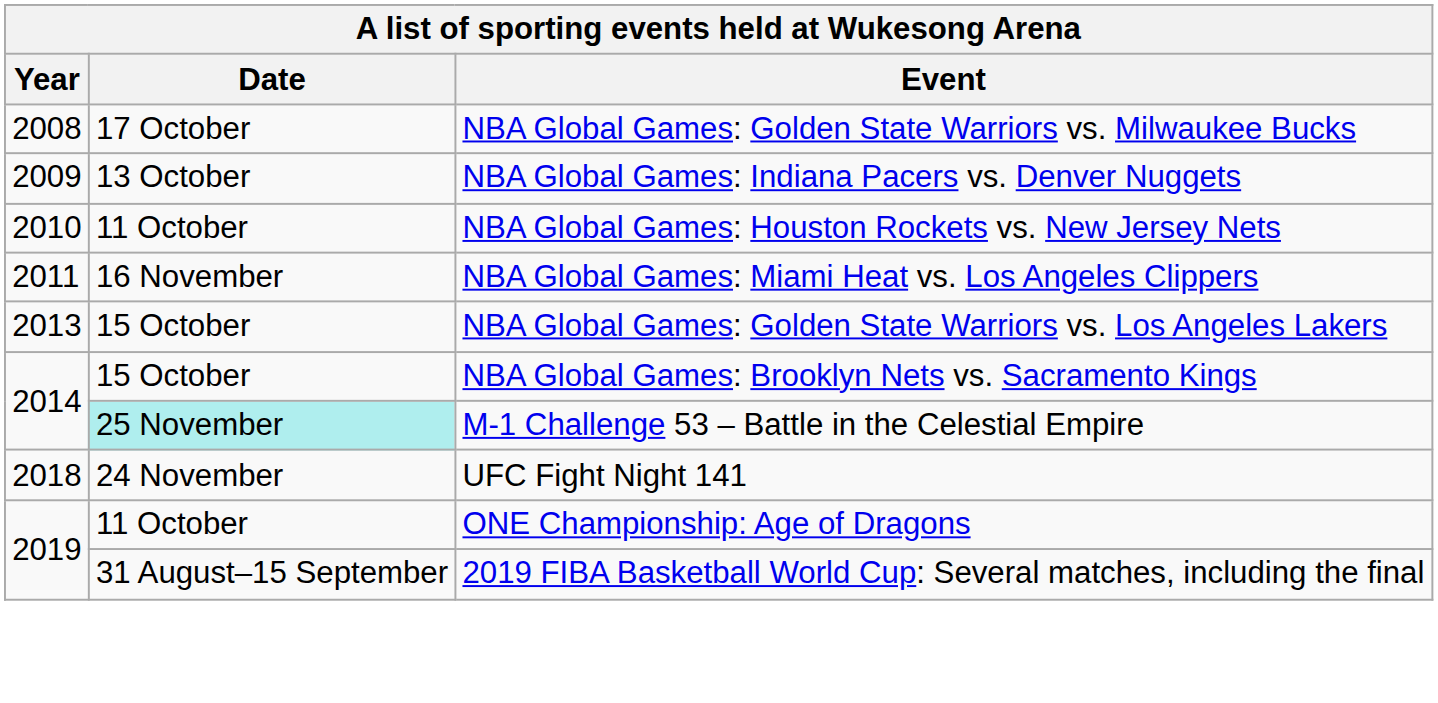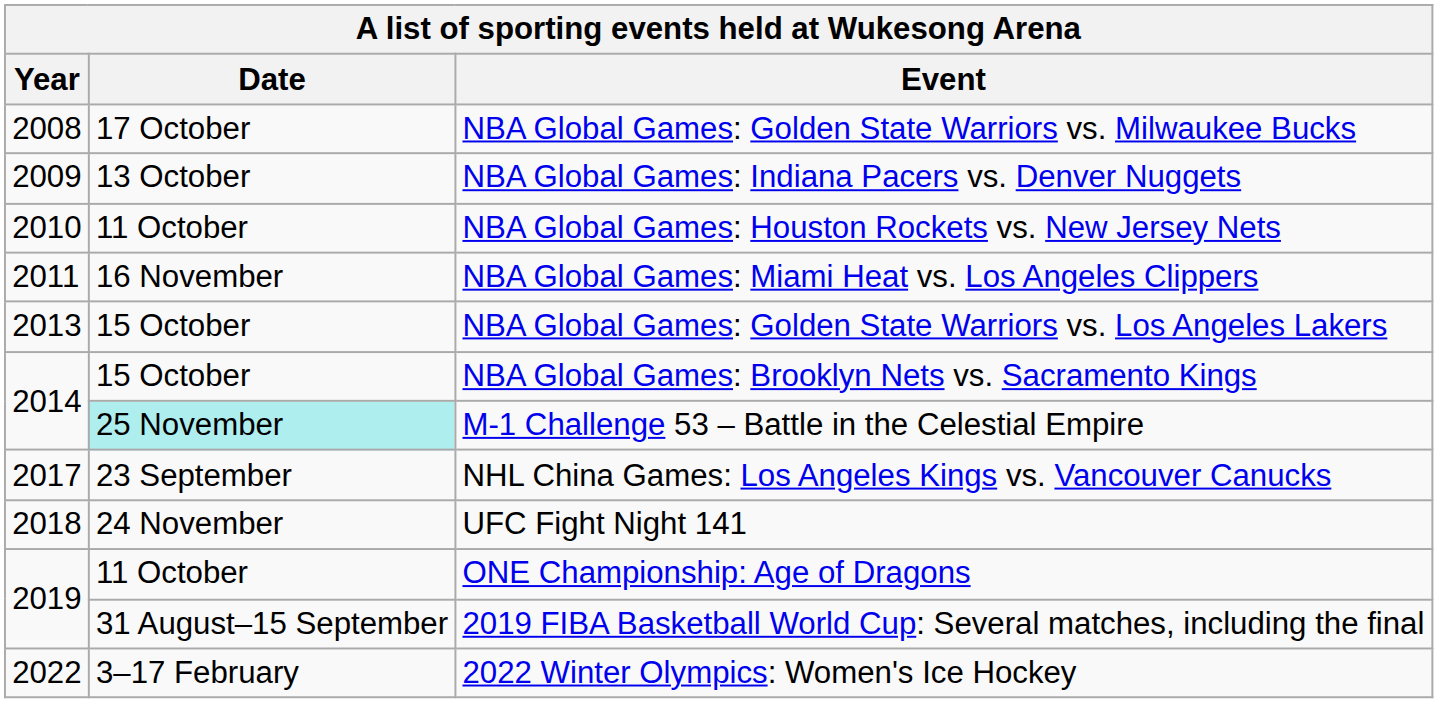+ row: 2017 | 23 September | NHL China Games: Los Angeles Kings vs. Vancouver Canucks
+ row: 2022 | 3–17 February | 2022 Winter Olympics: Women's Ice Hockey
